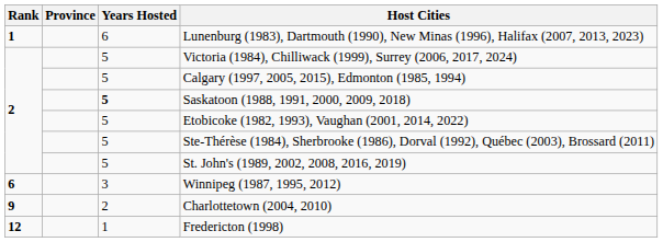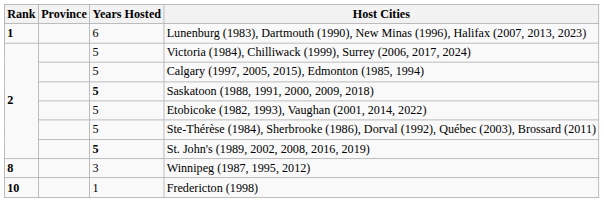St. John's (1989, 2002, 2008, 2016, 2019) | Years Hosted: normal -> bold
Winnipeg (1987, 1995, 2012) | Rank: 6 -> 8
- row: 9 | 2 | Charlottetown (2004, 2010)
Fredericton (1998) | Rank: 12 -> 10
